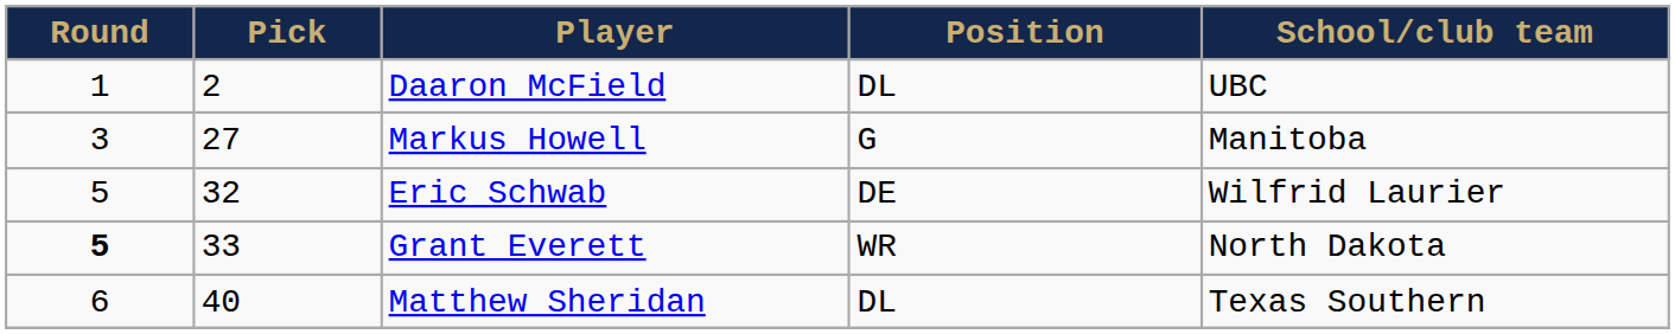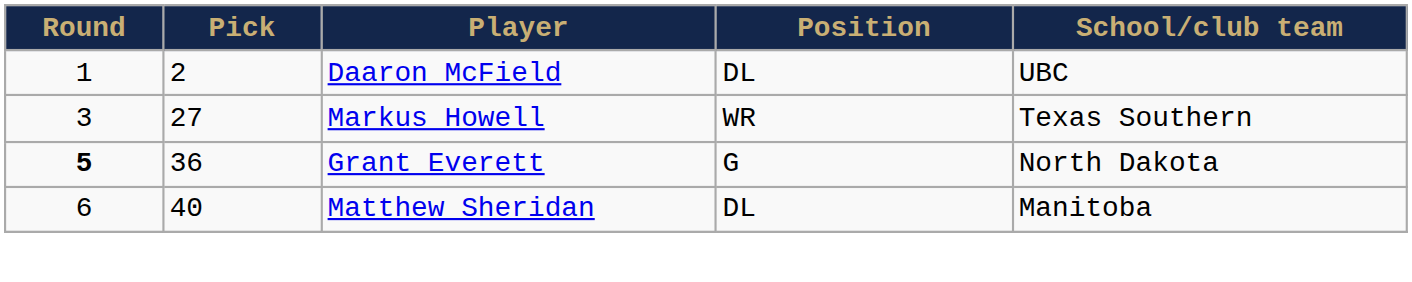Markus Howell | Position: G -> WR
Markus Howell | School/club team: Manitoba -> Texas Southern
- row: 5 | 32 | Eric Schwab | DE | Wilfrid Laurier
Grant Everett | Pick: 33 -> 36
Grant Everett | Position: WR -> G
Matthew Sheridan | School/club team: Texas Southern -> Manitoba
